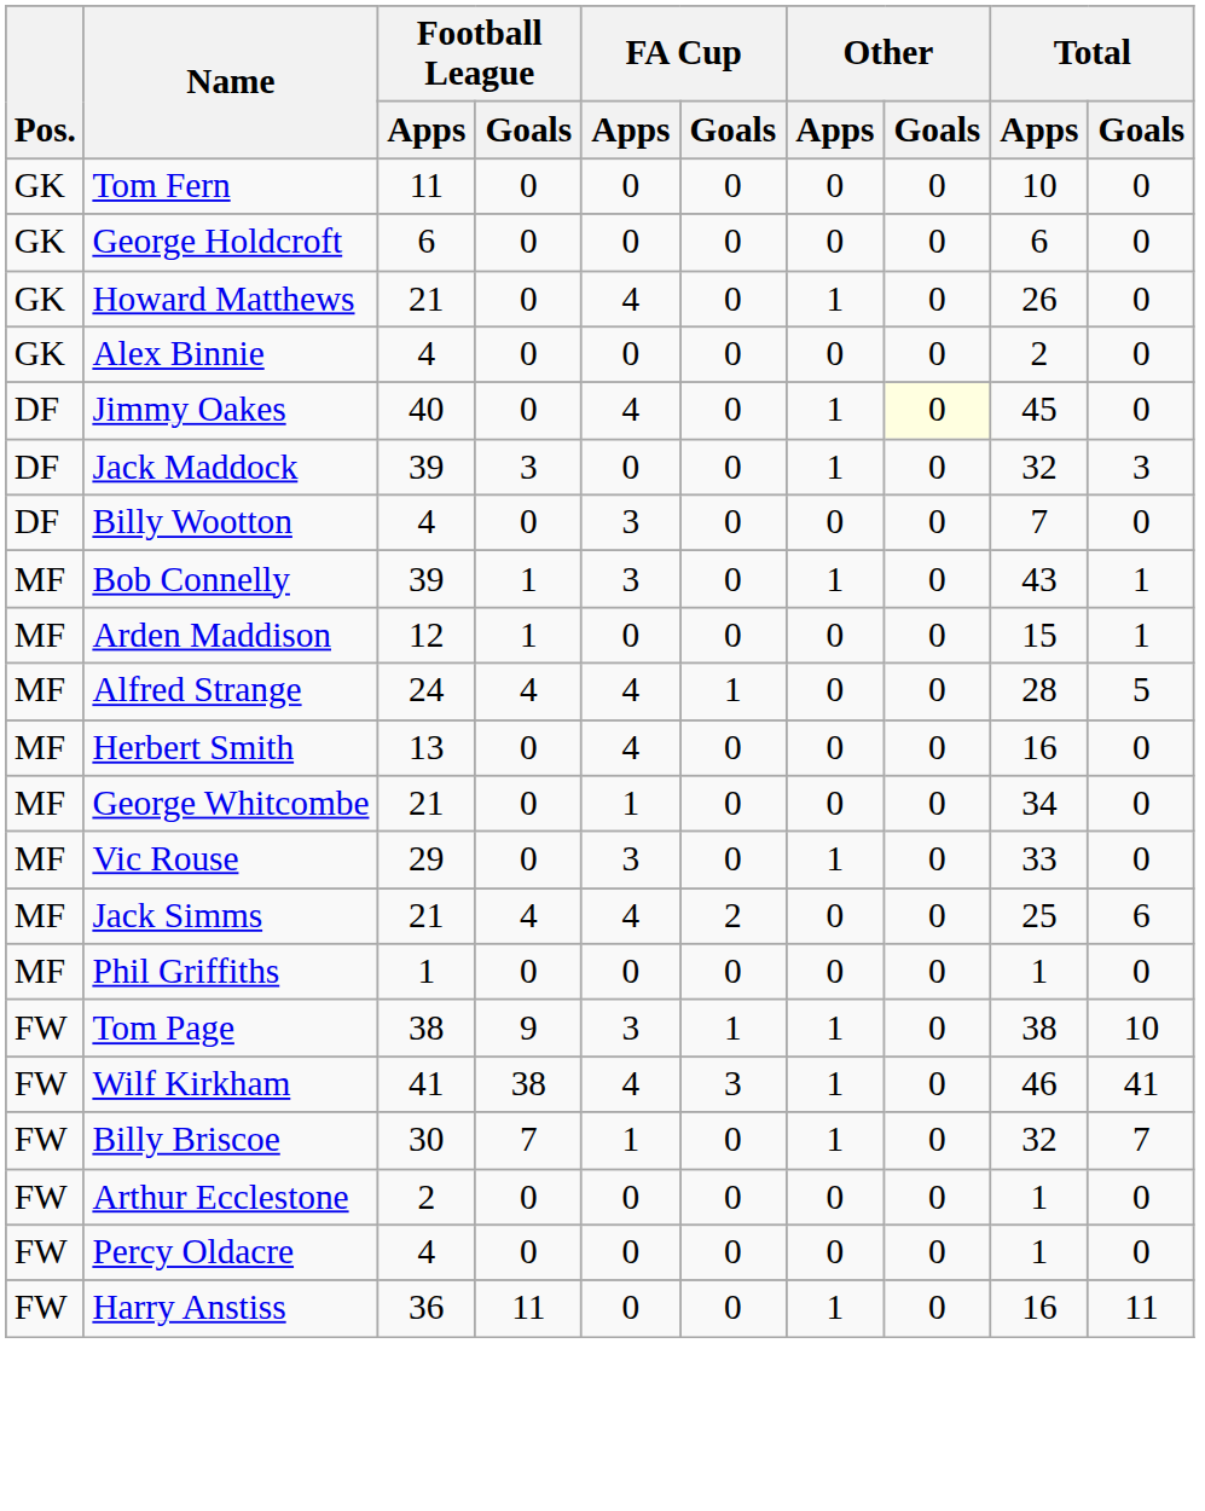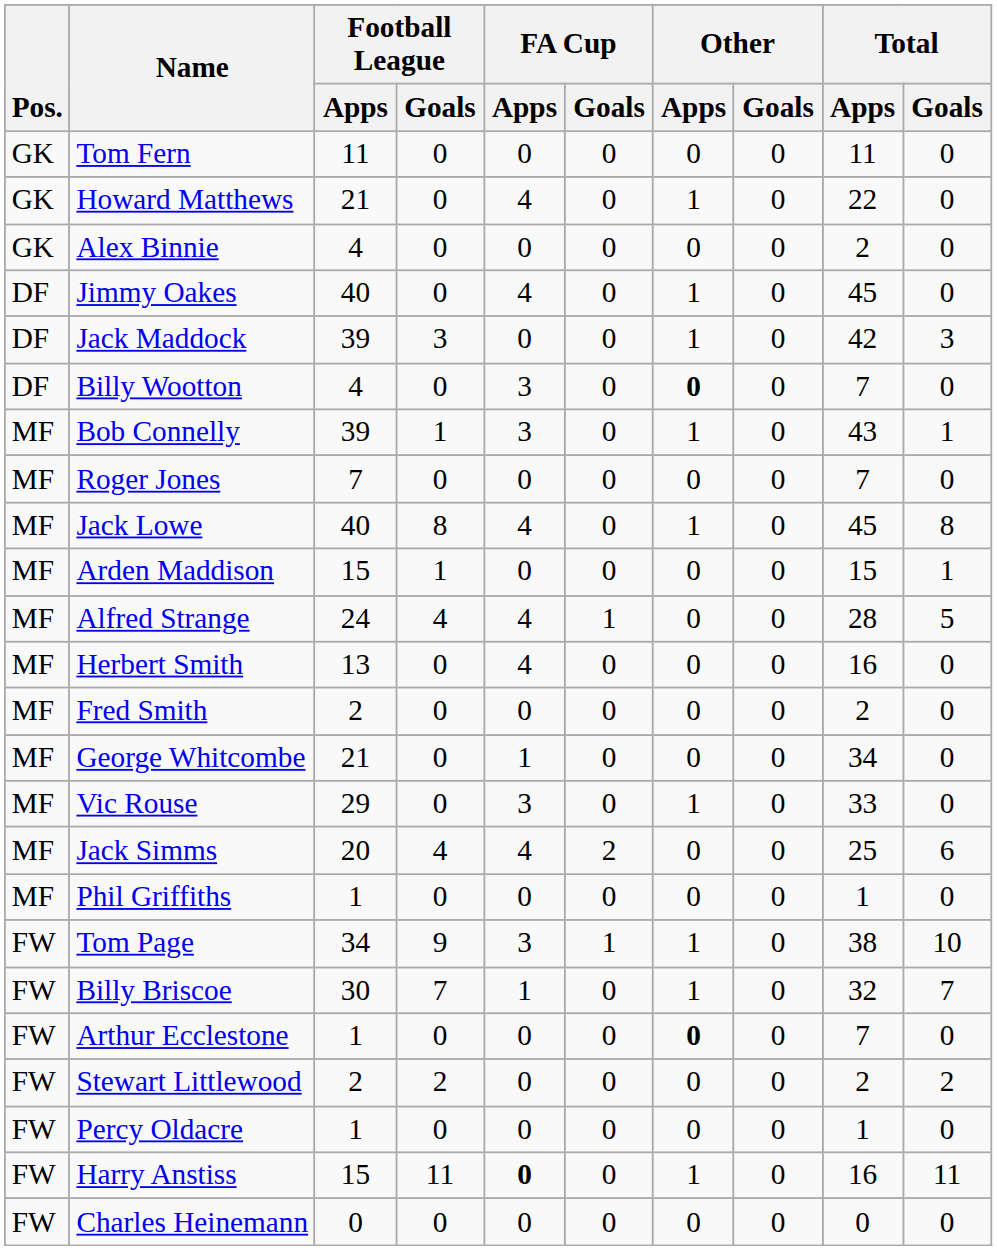Tom Fern | Total / Apps: 10 -> 11
- row: GK | George Holdcroft | 6 | 0 | 0 | 0 | 0 | 0 | 6 | 0
Howard Matthews | Total / Apps: 26 -> 22
Jimmy Oakes | Other / Goals: lightyellow background -> no background
Jack Maddock | Total / Apps: 32 -> 42
Billy Wootton | Other / Apps: normal -> bold
+ row: MF | Roger Jones | 7 | 0 | 0 | 0 | 0 | 0 | 7 | 0
+ row: MF | Jack Lowe | 40 | 8 | 4 | 0 | 1 | 0 | 45 | 8
Arden Maddison | Football League / Apps: 12 -> 15
+ row: MF | Fred Smith | 2 | 0 | 0 | 0 | 0 | 0 | 2 | 0
Jack Simms | Football League / Apps: 21 -> 20
Tom Page | Football League / Apps: 38 -> 34
- row: FW | Wilf Kirkham | 41 | 38 | 4 | 3 | 1 | 0 | 46 | 41
Arthur Ecclestone | Football League / Apps: 2 -> 1
Arthur Ecclestone | Other / Apps: normal -> bold
Arthur Ecclestone | Total / Apps: 1 -> 7
+ row: FW | Stewart Littlewood | 2 | 2 | 0 | 0 | 0 | 0 | 2 | 2
Percy Oldacre | Football League / Apps: 4 -> 1
Harry Anstiss | Football League / Apps: 36 -> 15
Harry Anstiss | FA Cup / Apps: normal -> bold
+ row: FW | Charles Heinemann | 0 | 0 | 0 | 0 | 0 | 0 | 0 | 0
